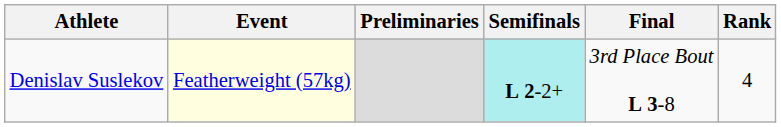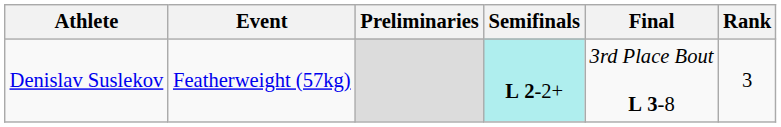Denislav Suslekov | Event: lightyellow background -> no background
Denislav Suslekov | Rank: 4 -> 3
